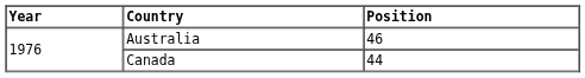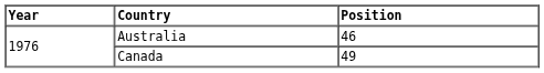Canada | Position: 44 -> 49
